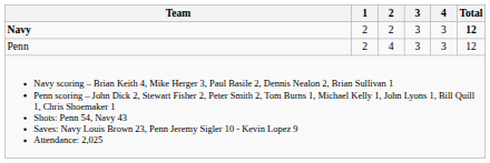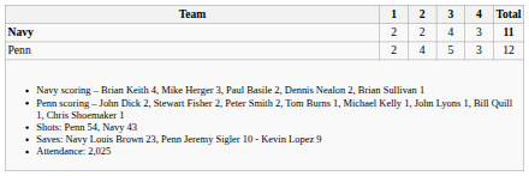Navy | 3: 3 -> 4
Navy | Total: 12 -> 11
Penn | 3: 3 -> 5
